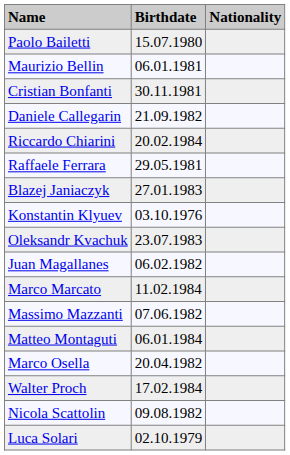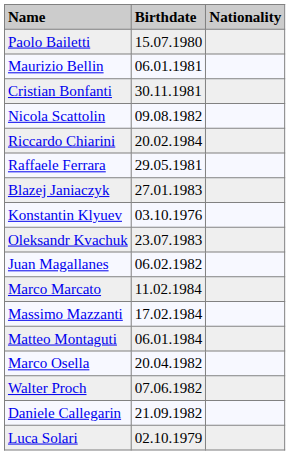rows swapped: Daniele Callegarin <-> Nicola Scattolin
Massimo Mazzanti | Birthdate: 07.06.1982 -> 17.02.1984
Walter Proch | Birthdate: 17.02.1984 -> 07.06.1982
